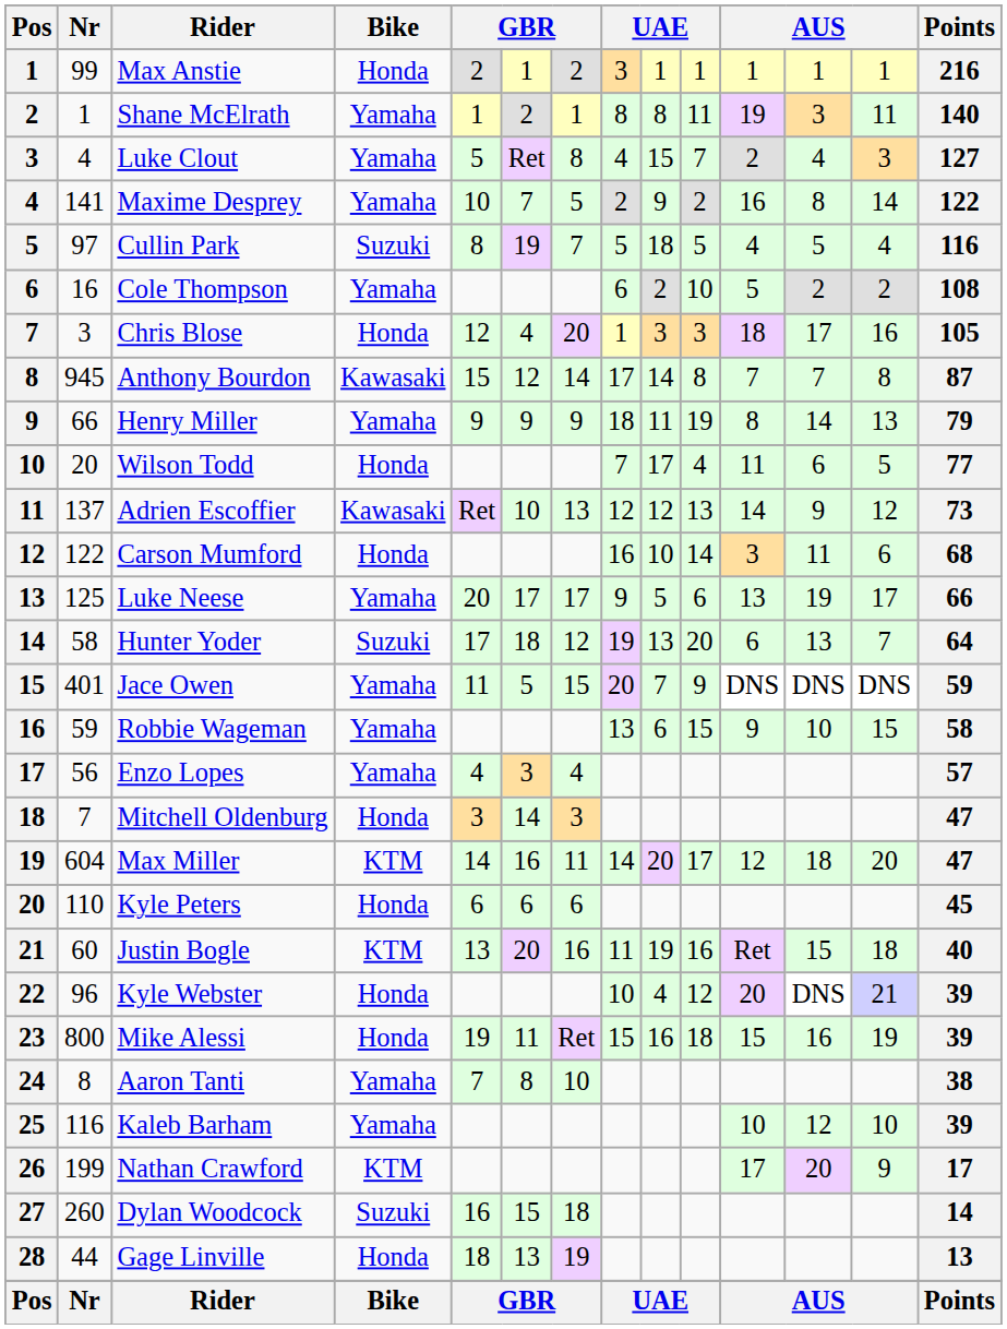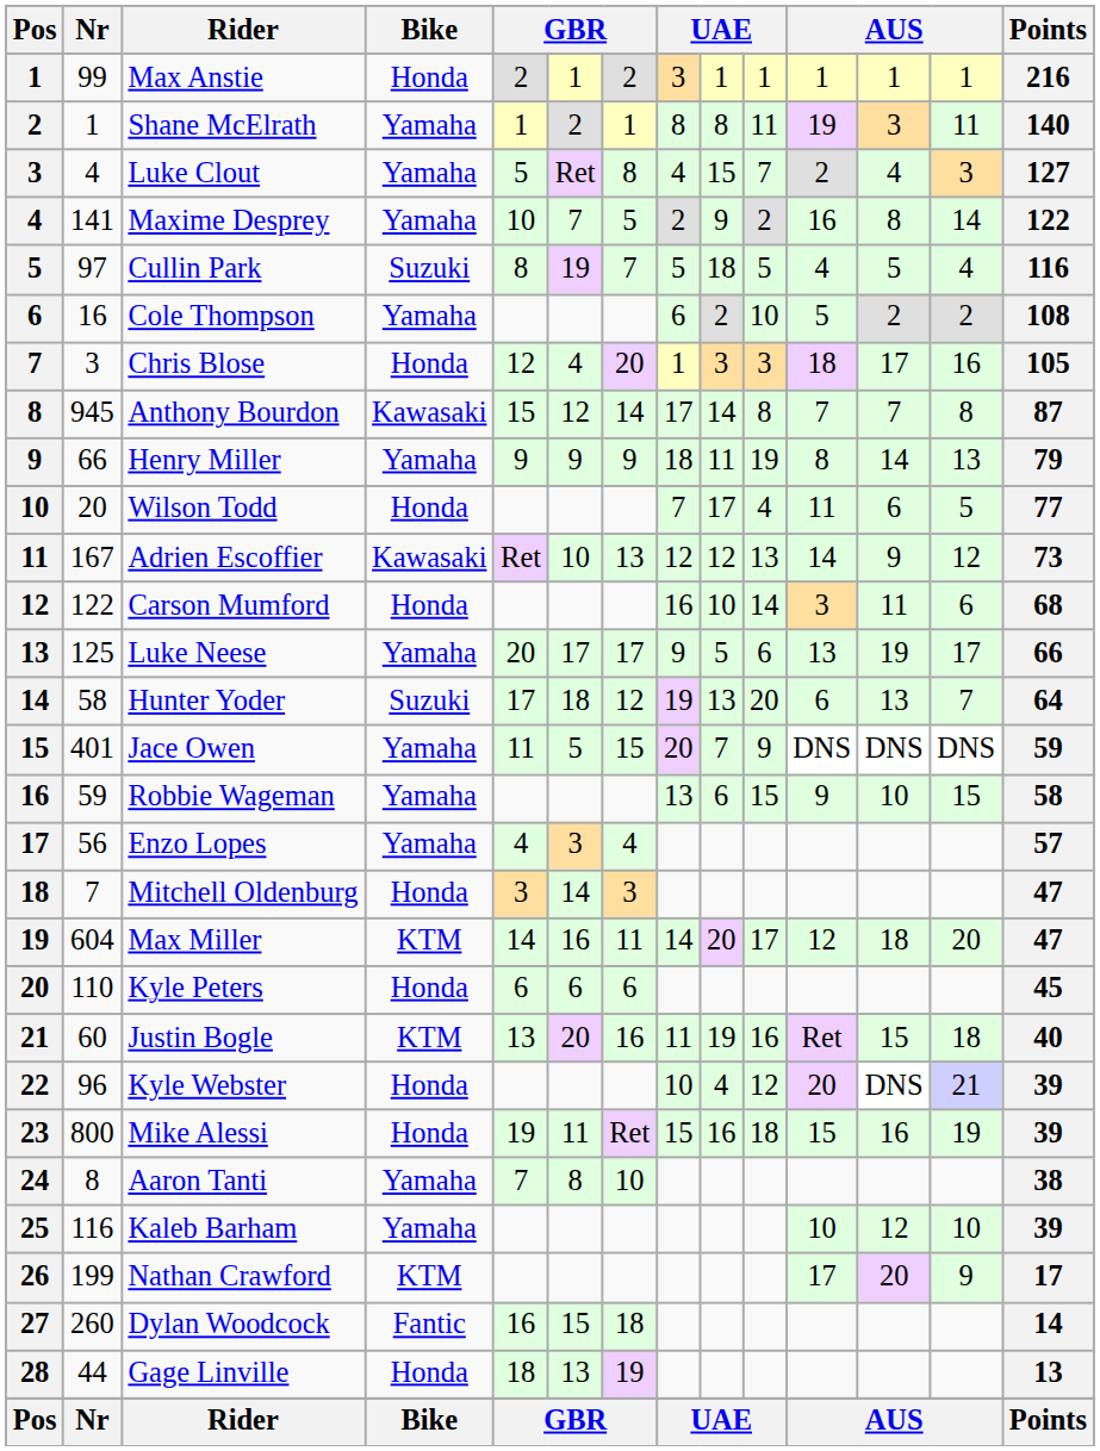Adrien Escoffier | Nr: 137 -> 167
Dylan Woodcock | Bike: Suzuki -> Fantic
